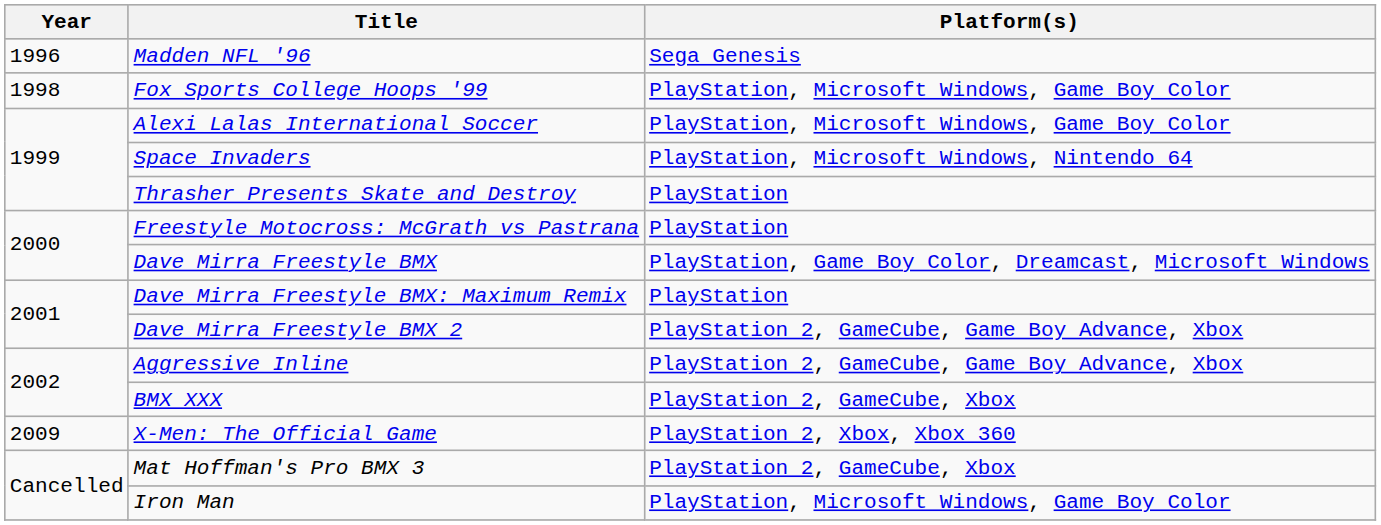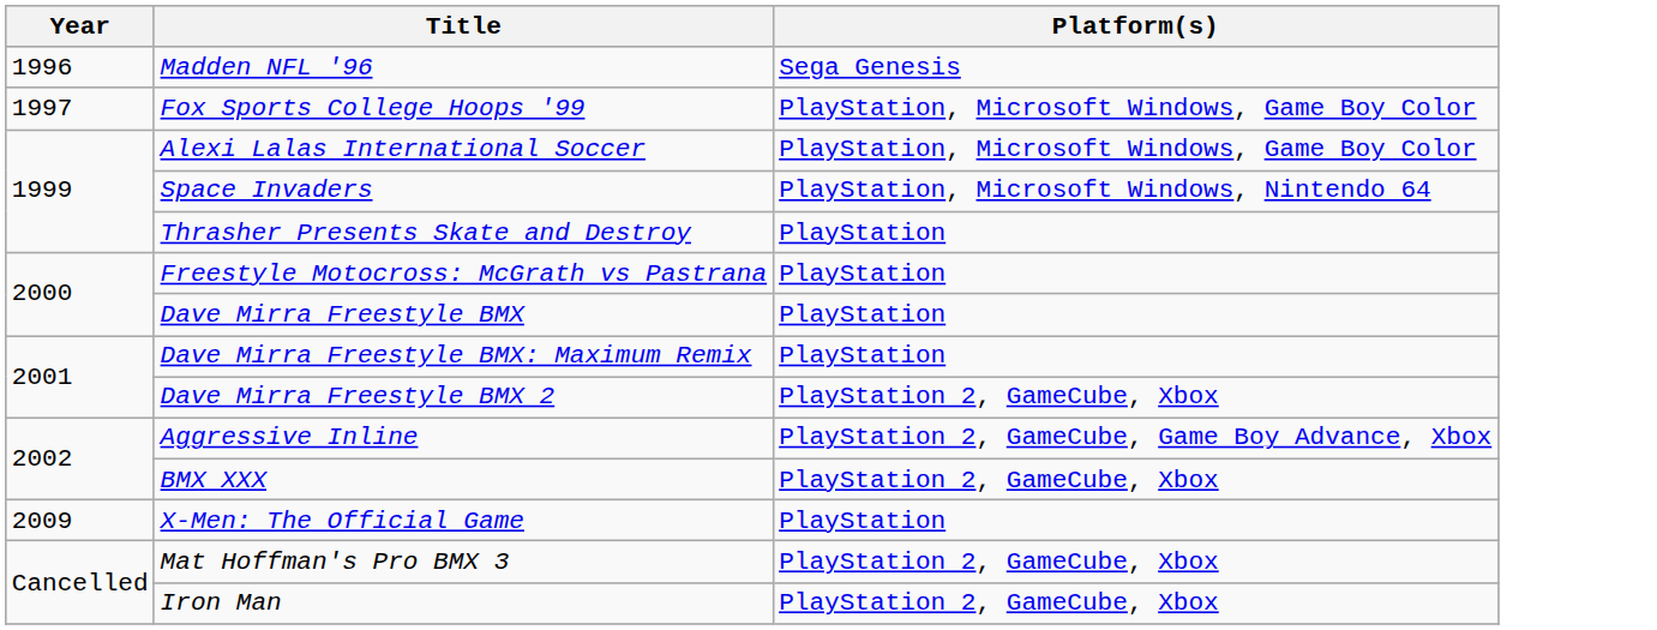Fox Sports College Hoops '99 | Year: 1998 -> 1997
Dave Mirra Freestyle BMX | Platform(s): PlayStation, Game Boy Color, Dreamcast, Microsoft Windows -> PlayStation
Dave Mirra Freestyle BMX 2 | Platform(s): PlayStation 2, GameCube, Game Boy Advance, Xbox -> PlayStation 2, GameCube, Xbox
X-Men: The Official Game | Platform(s): PlayStation 2, Xbox, Xbox 360 -> PlayStation
Iron Man | Platform(s): PlayStation, Microsoft Windows, Game Boy Color -> PlayStation 2, GameCube, Xbox
